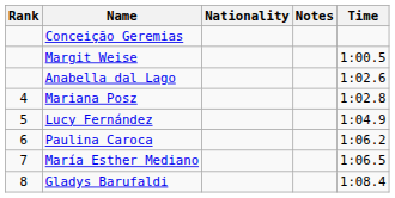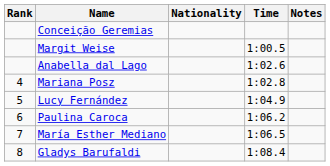columns swapped: Time <-> Notes
